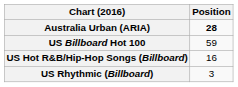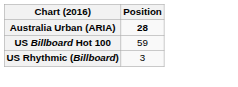- row: US Hot R&B/Hip-Hop Songs (Billboard) | 16
